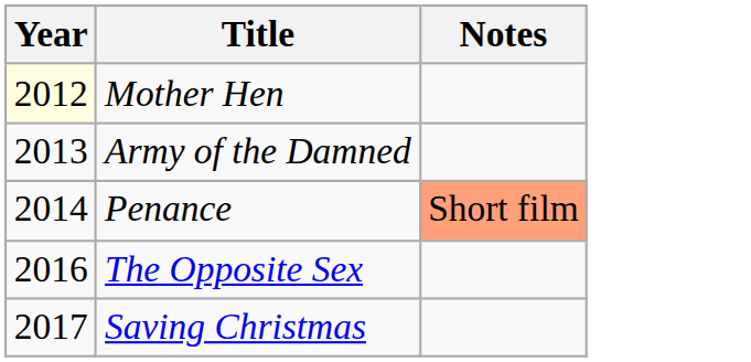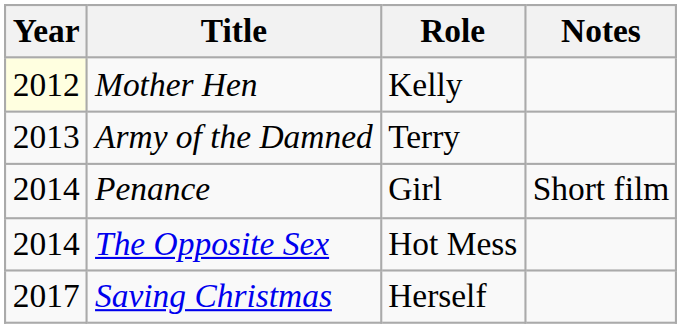+ column: Role | Kelly | Terry | Girl | Hot Mess | Herself
Penance | Notes: lightsalmon background -> no background
The Opposite Sex | Year: 2016 -> 2014
